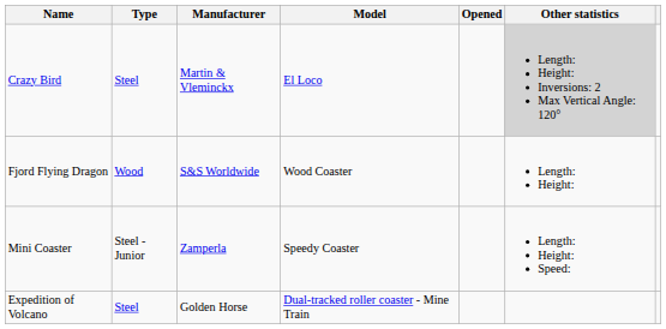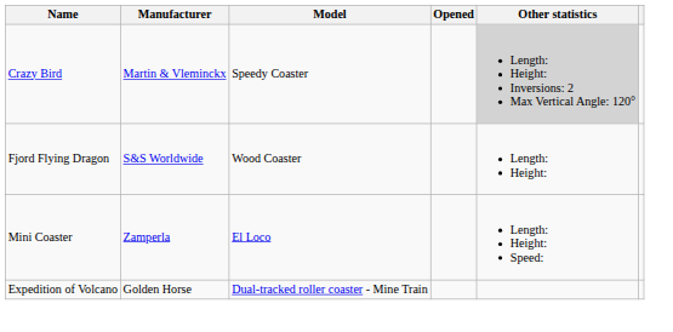- column: Type | Steel | Wood | Steel - Junior | Steel
Crazy Bird | Model: El Loco -> Speedy Coaster
Mini Coaster | Model: Speedy Coaster -> El Loco
